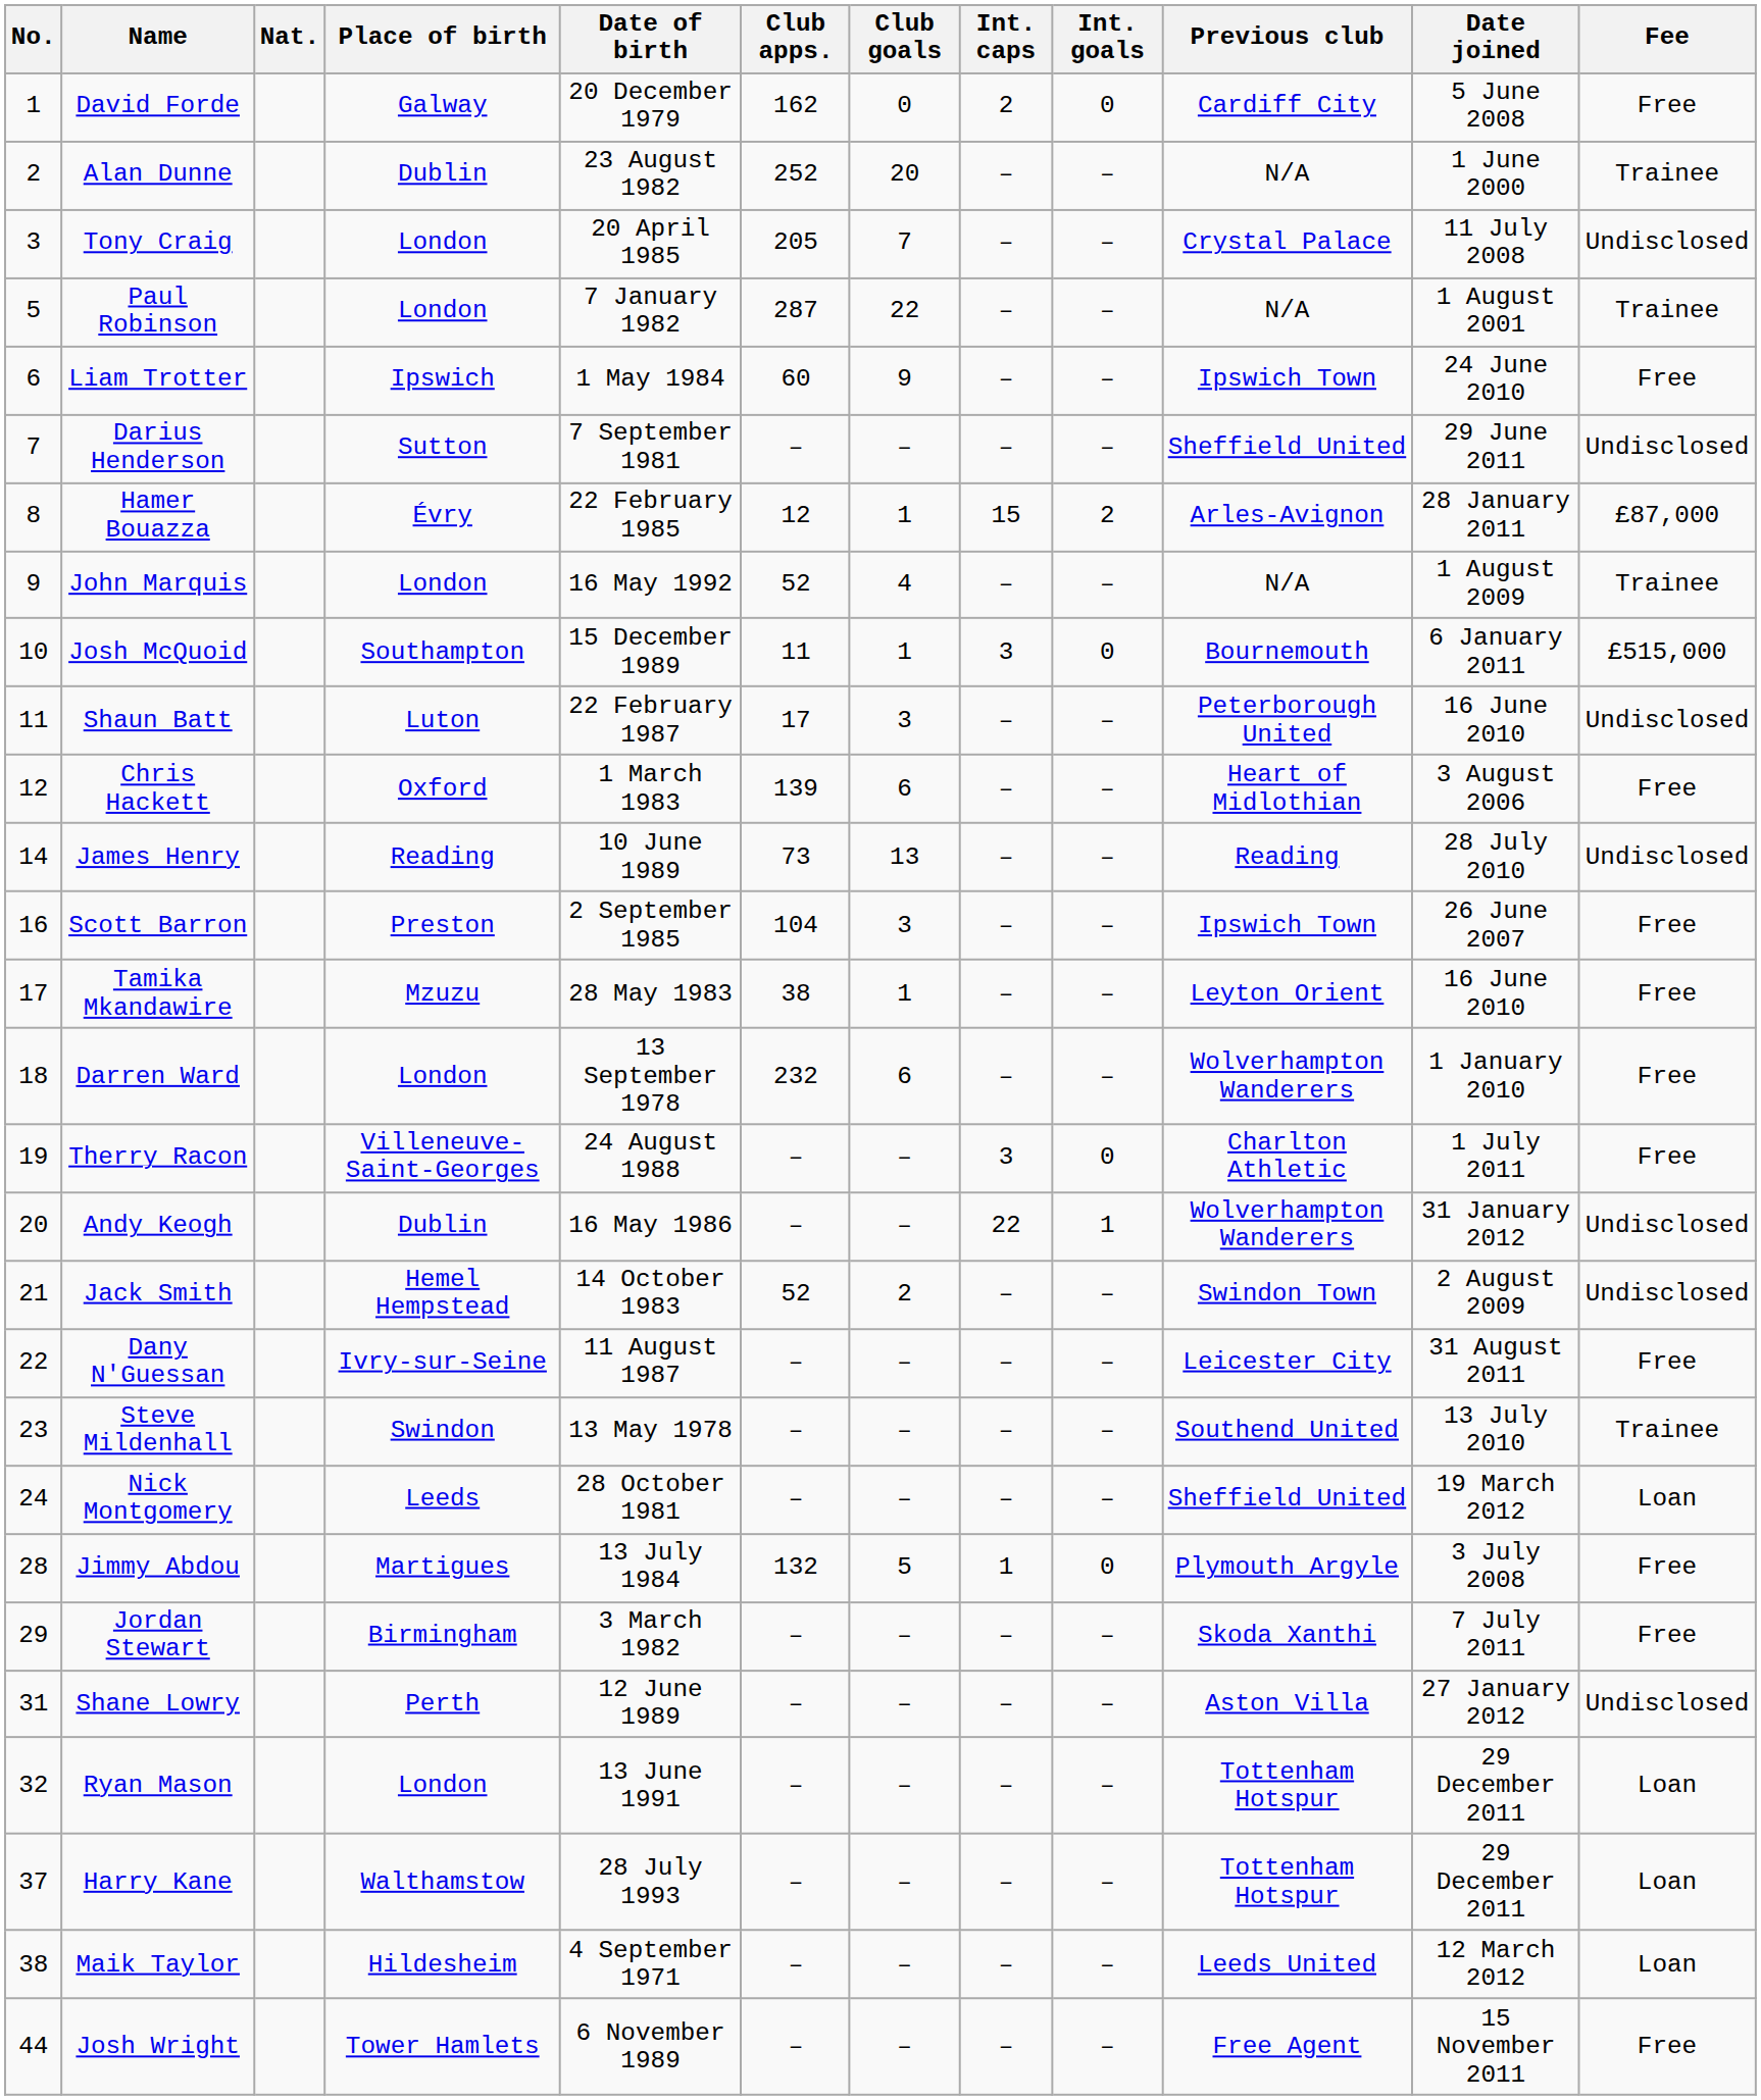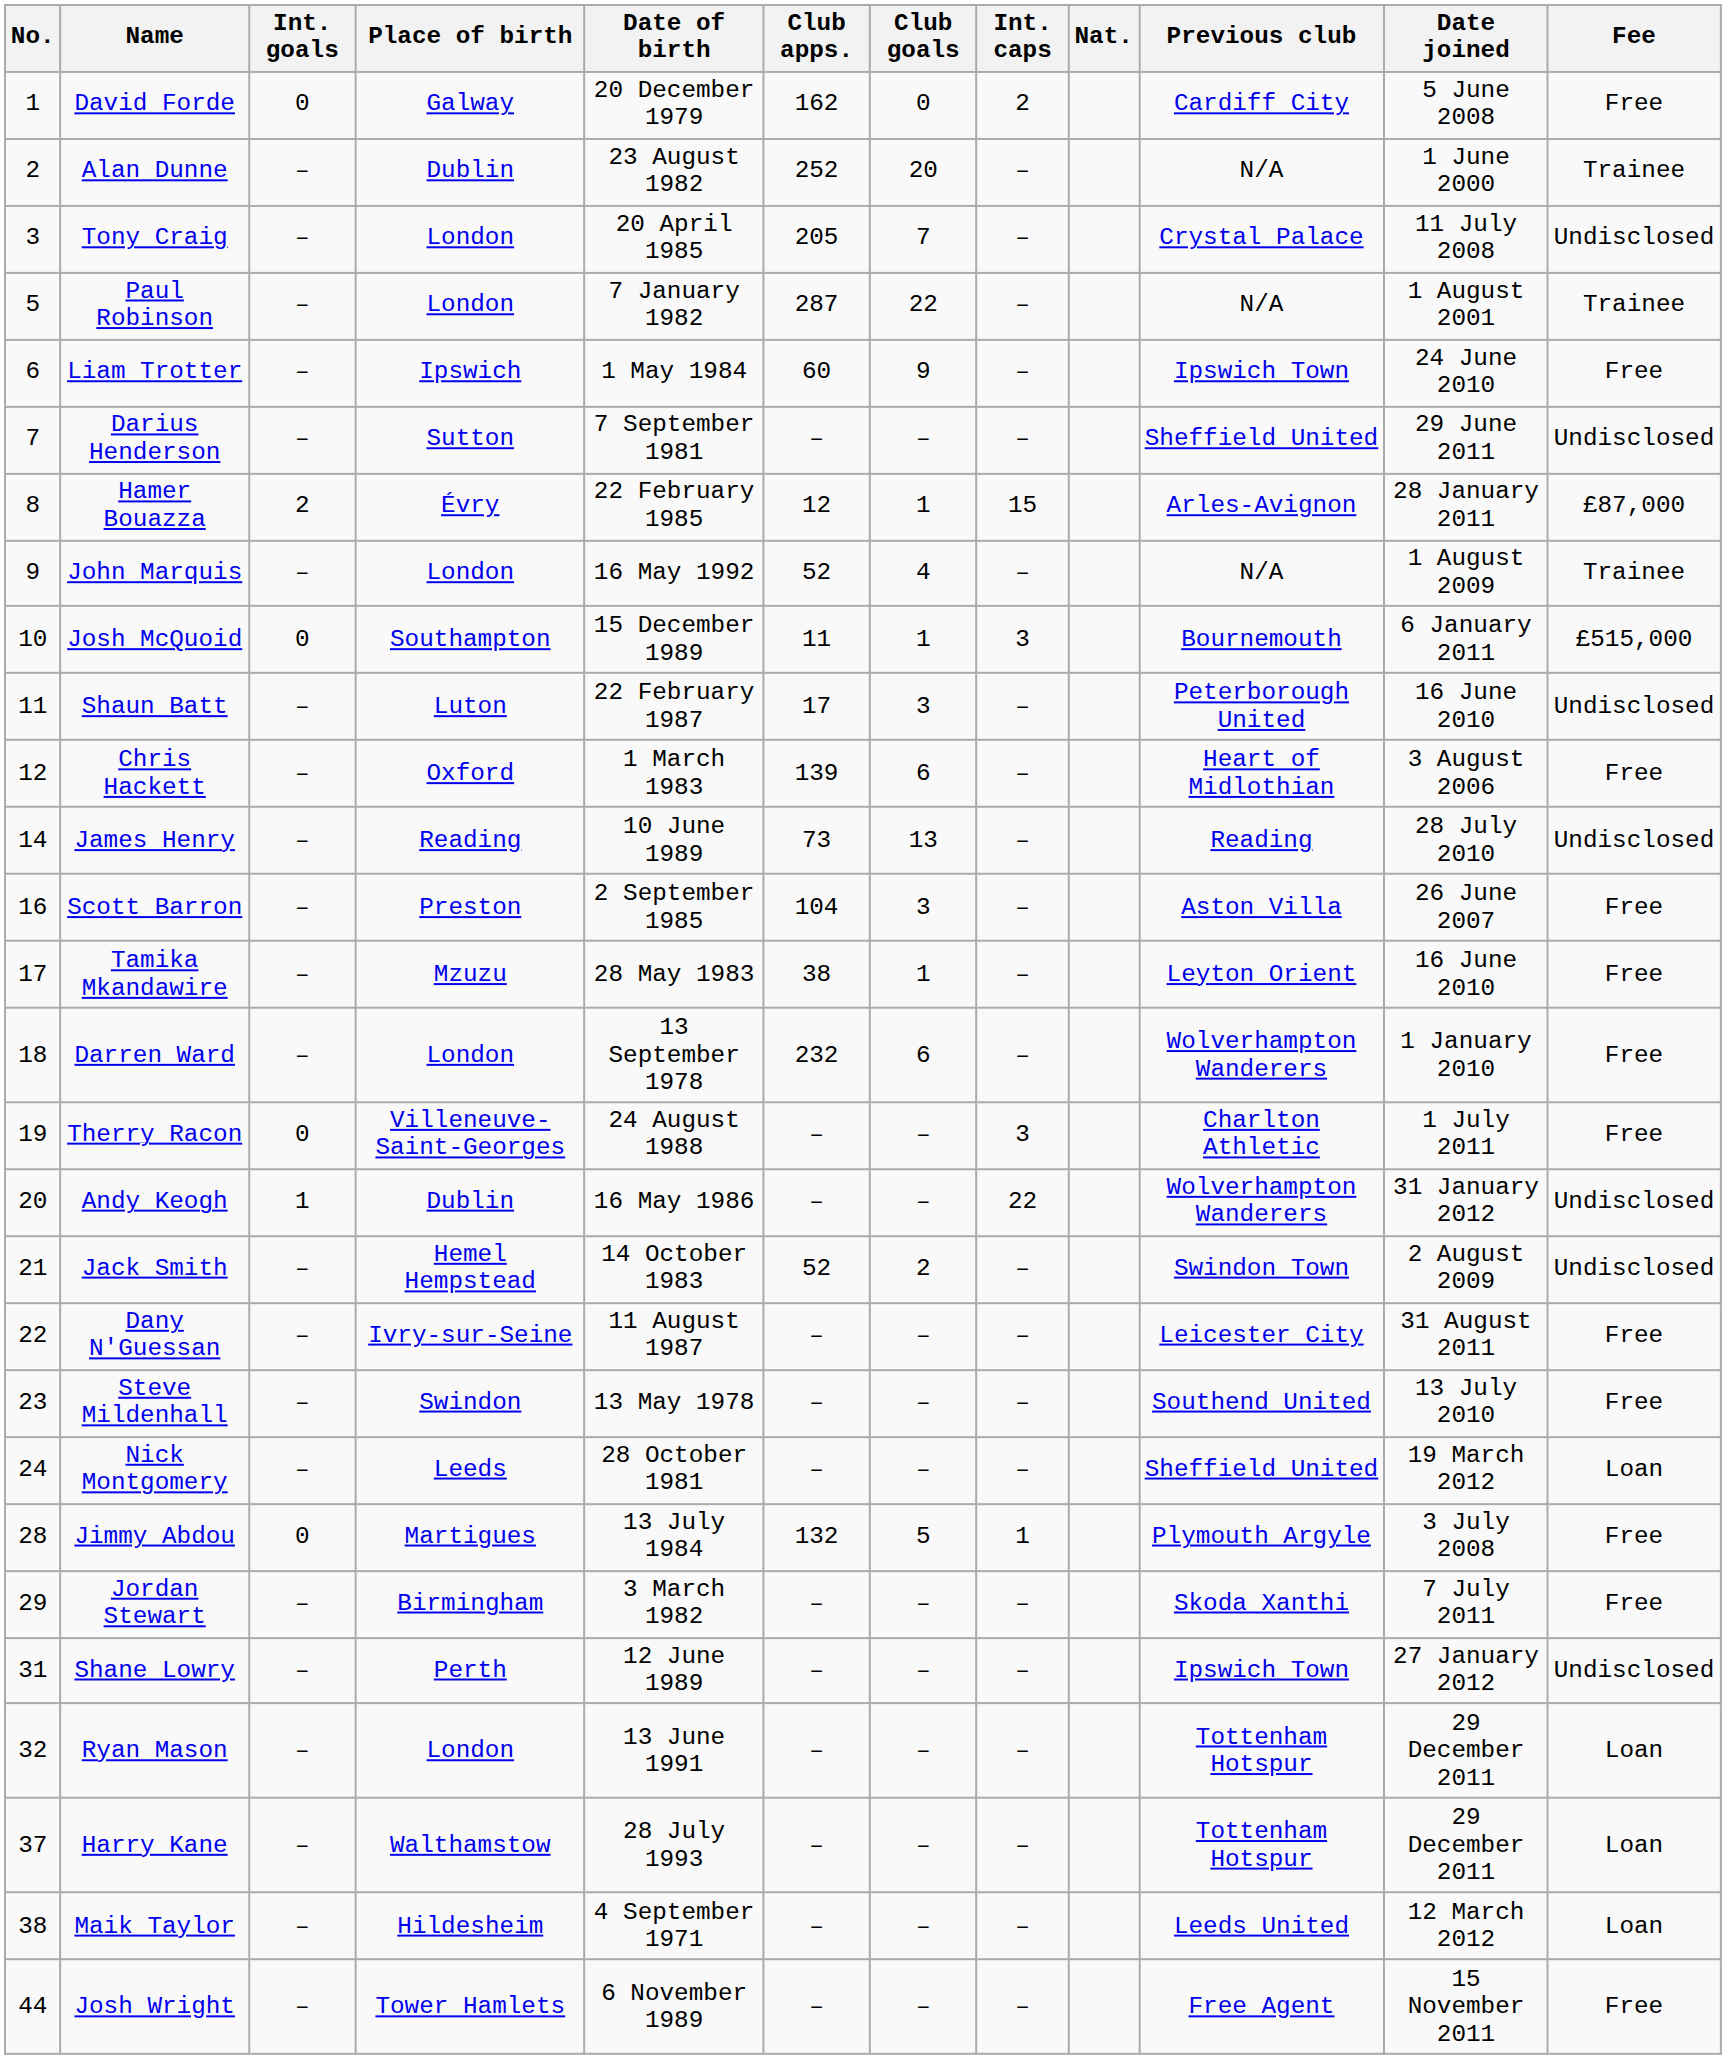columns swapped: Nat. <-> Int. goals
Scott Barron | Previous club: Ipswich Town -> Aston Villa
Steve Mildenhall | Fee: Trainee -> Free
Shane Lowry | Previous club: Aston Villa -> Ipswich Town
